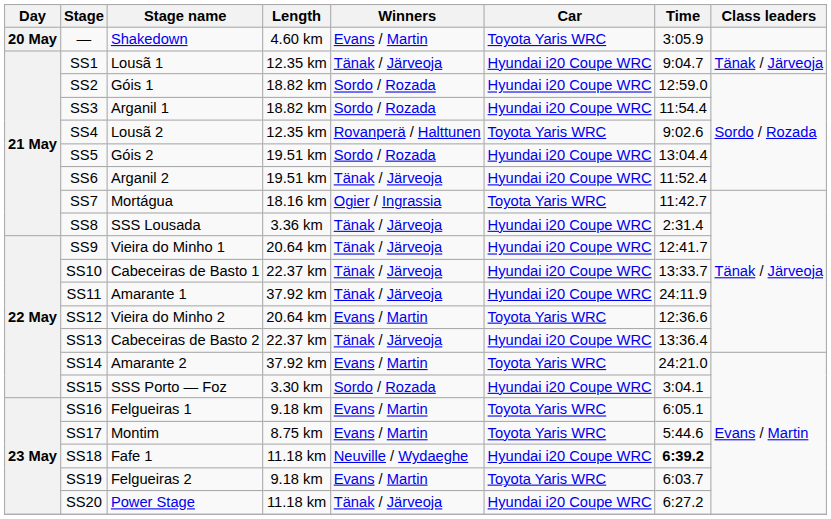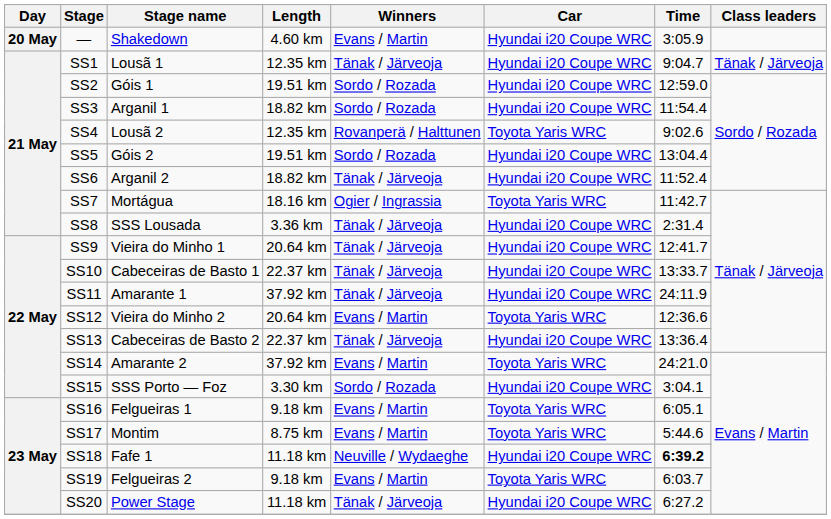— | Car: Toyota Yaris WRC -> Hyundai i20 Coupe WRC
SS2 | Length: 18.82 km -> 19.51 km
SS6 | Length: 19.51 km -> 18.82 km
